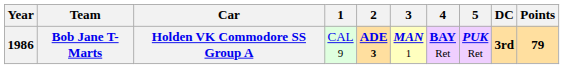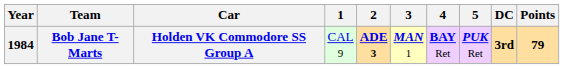Bob Jane T-Marts | Year: 1986 -> 1984
